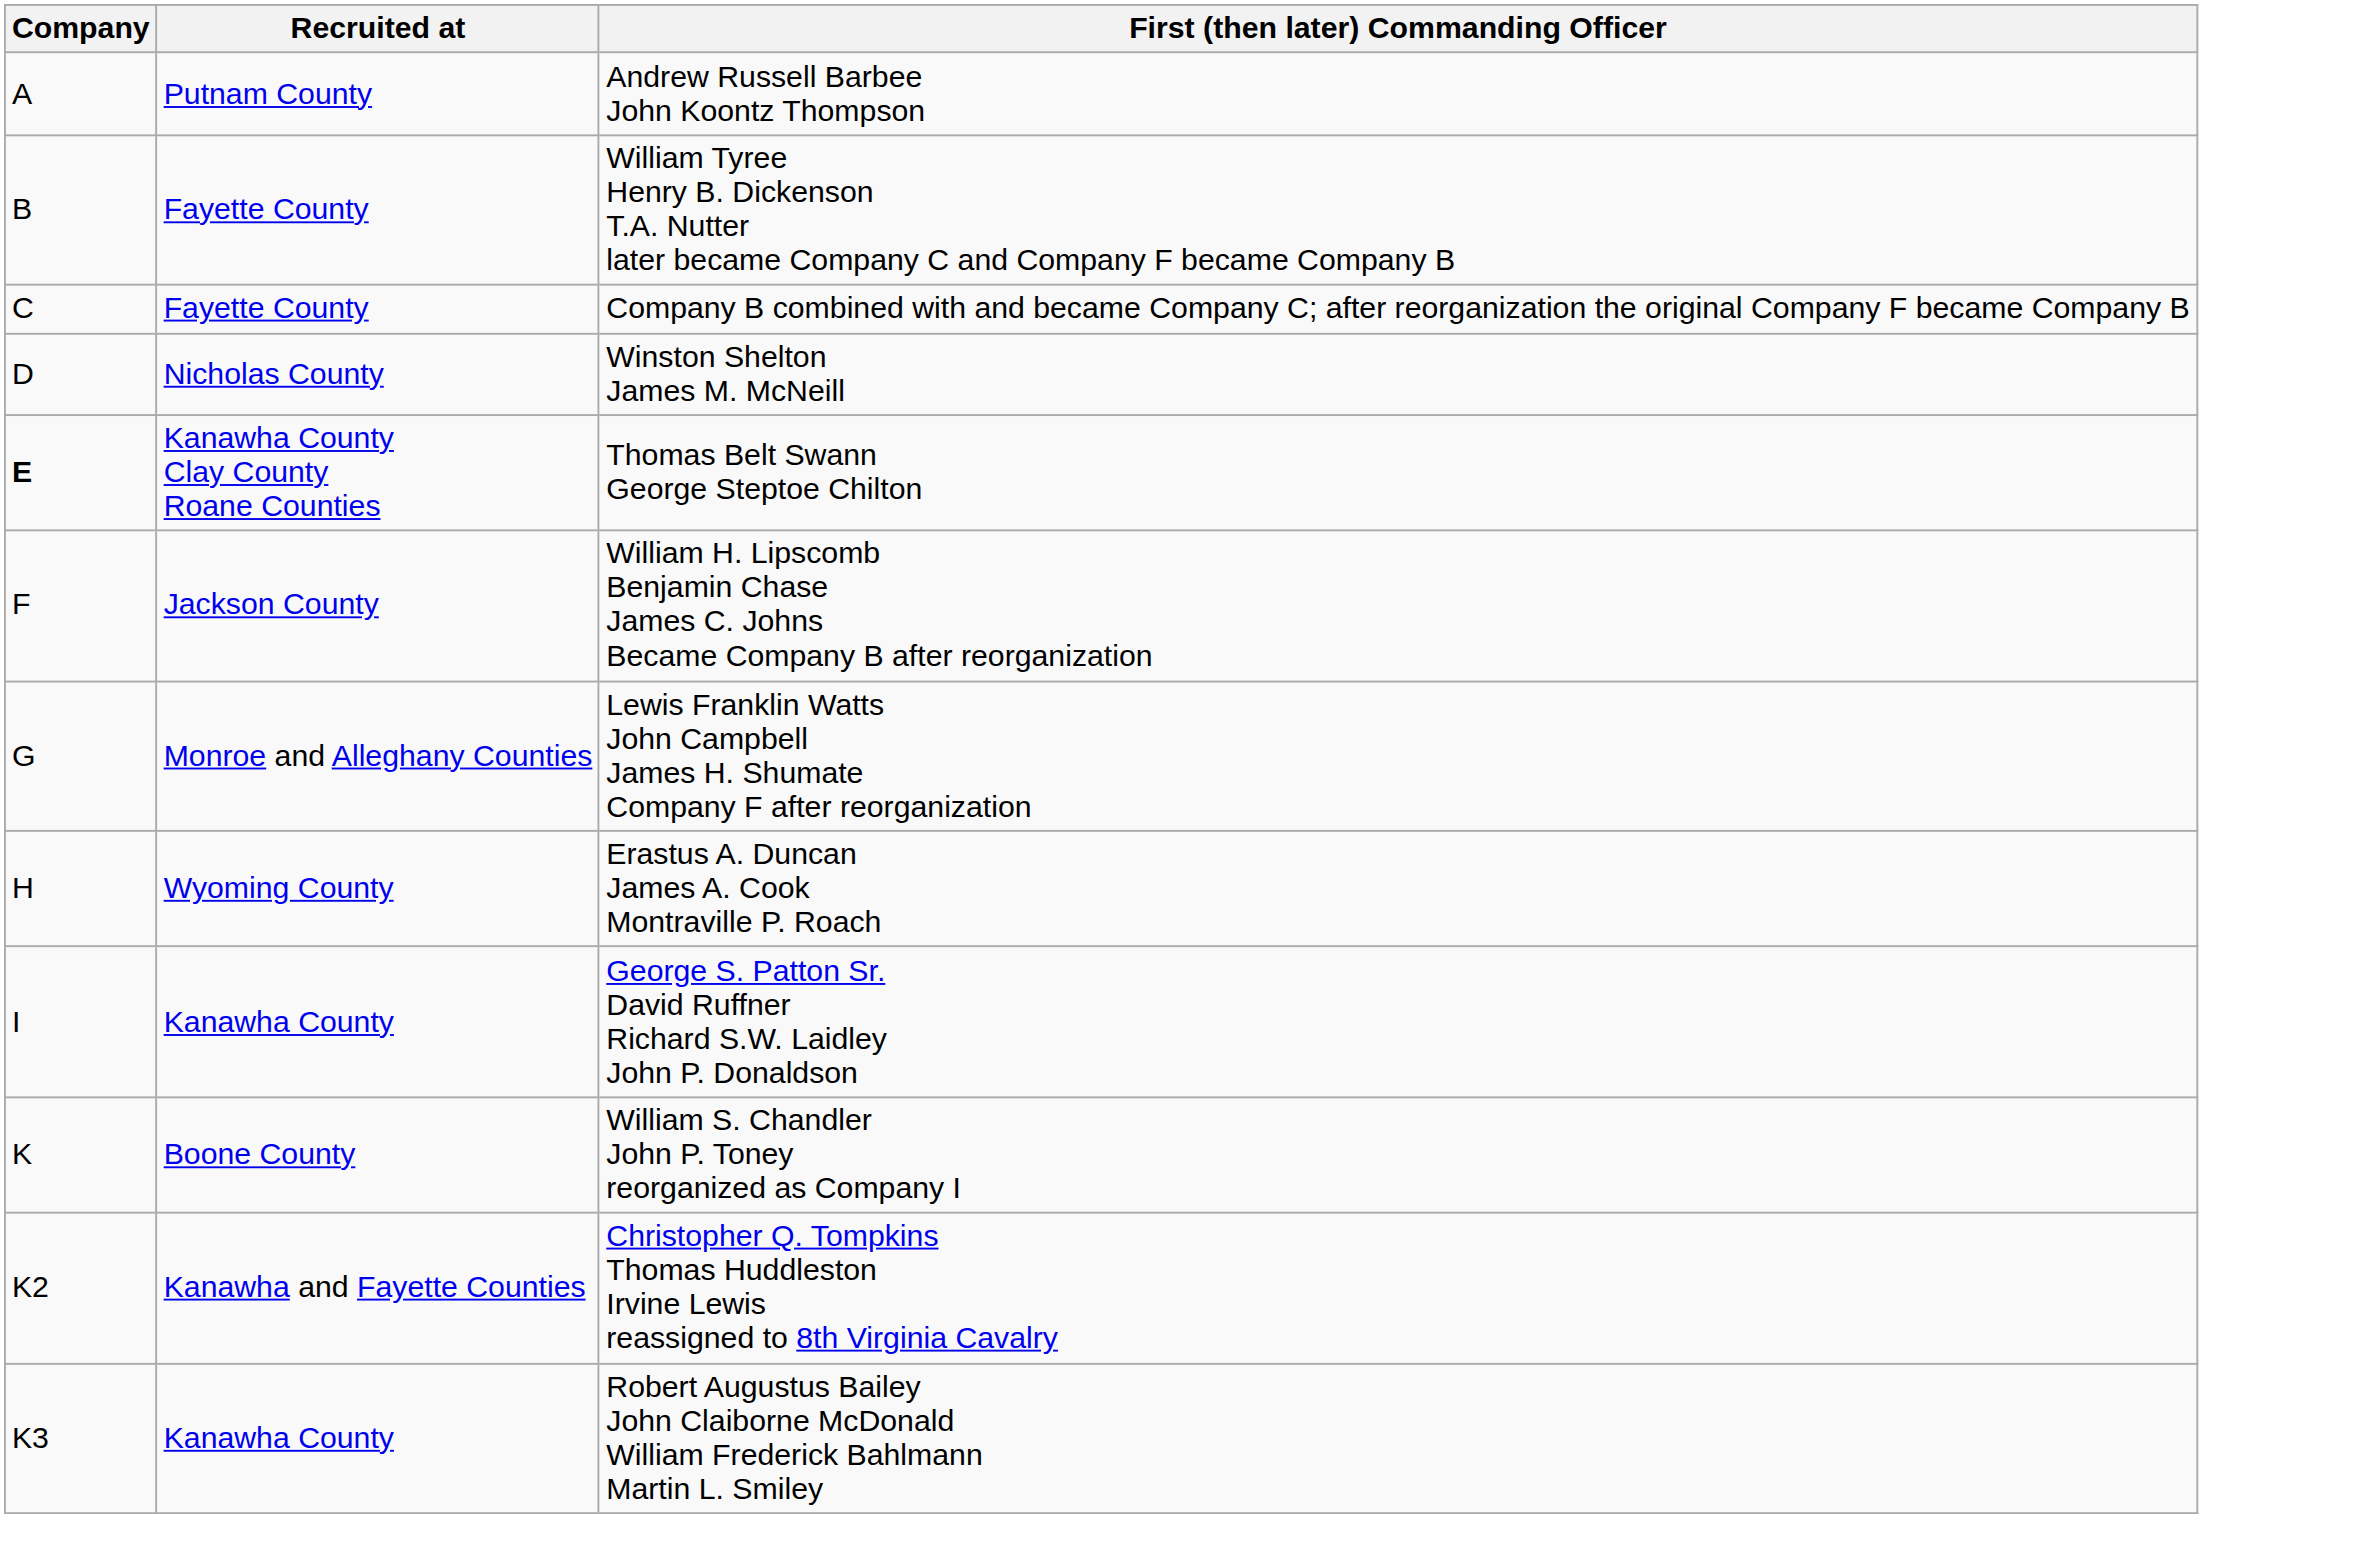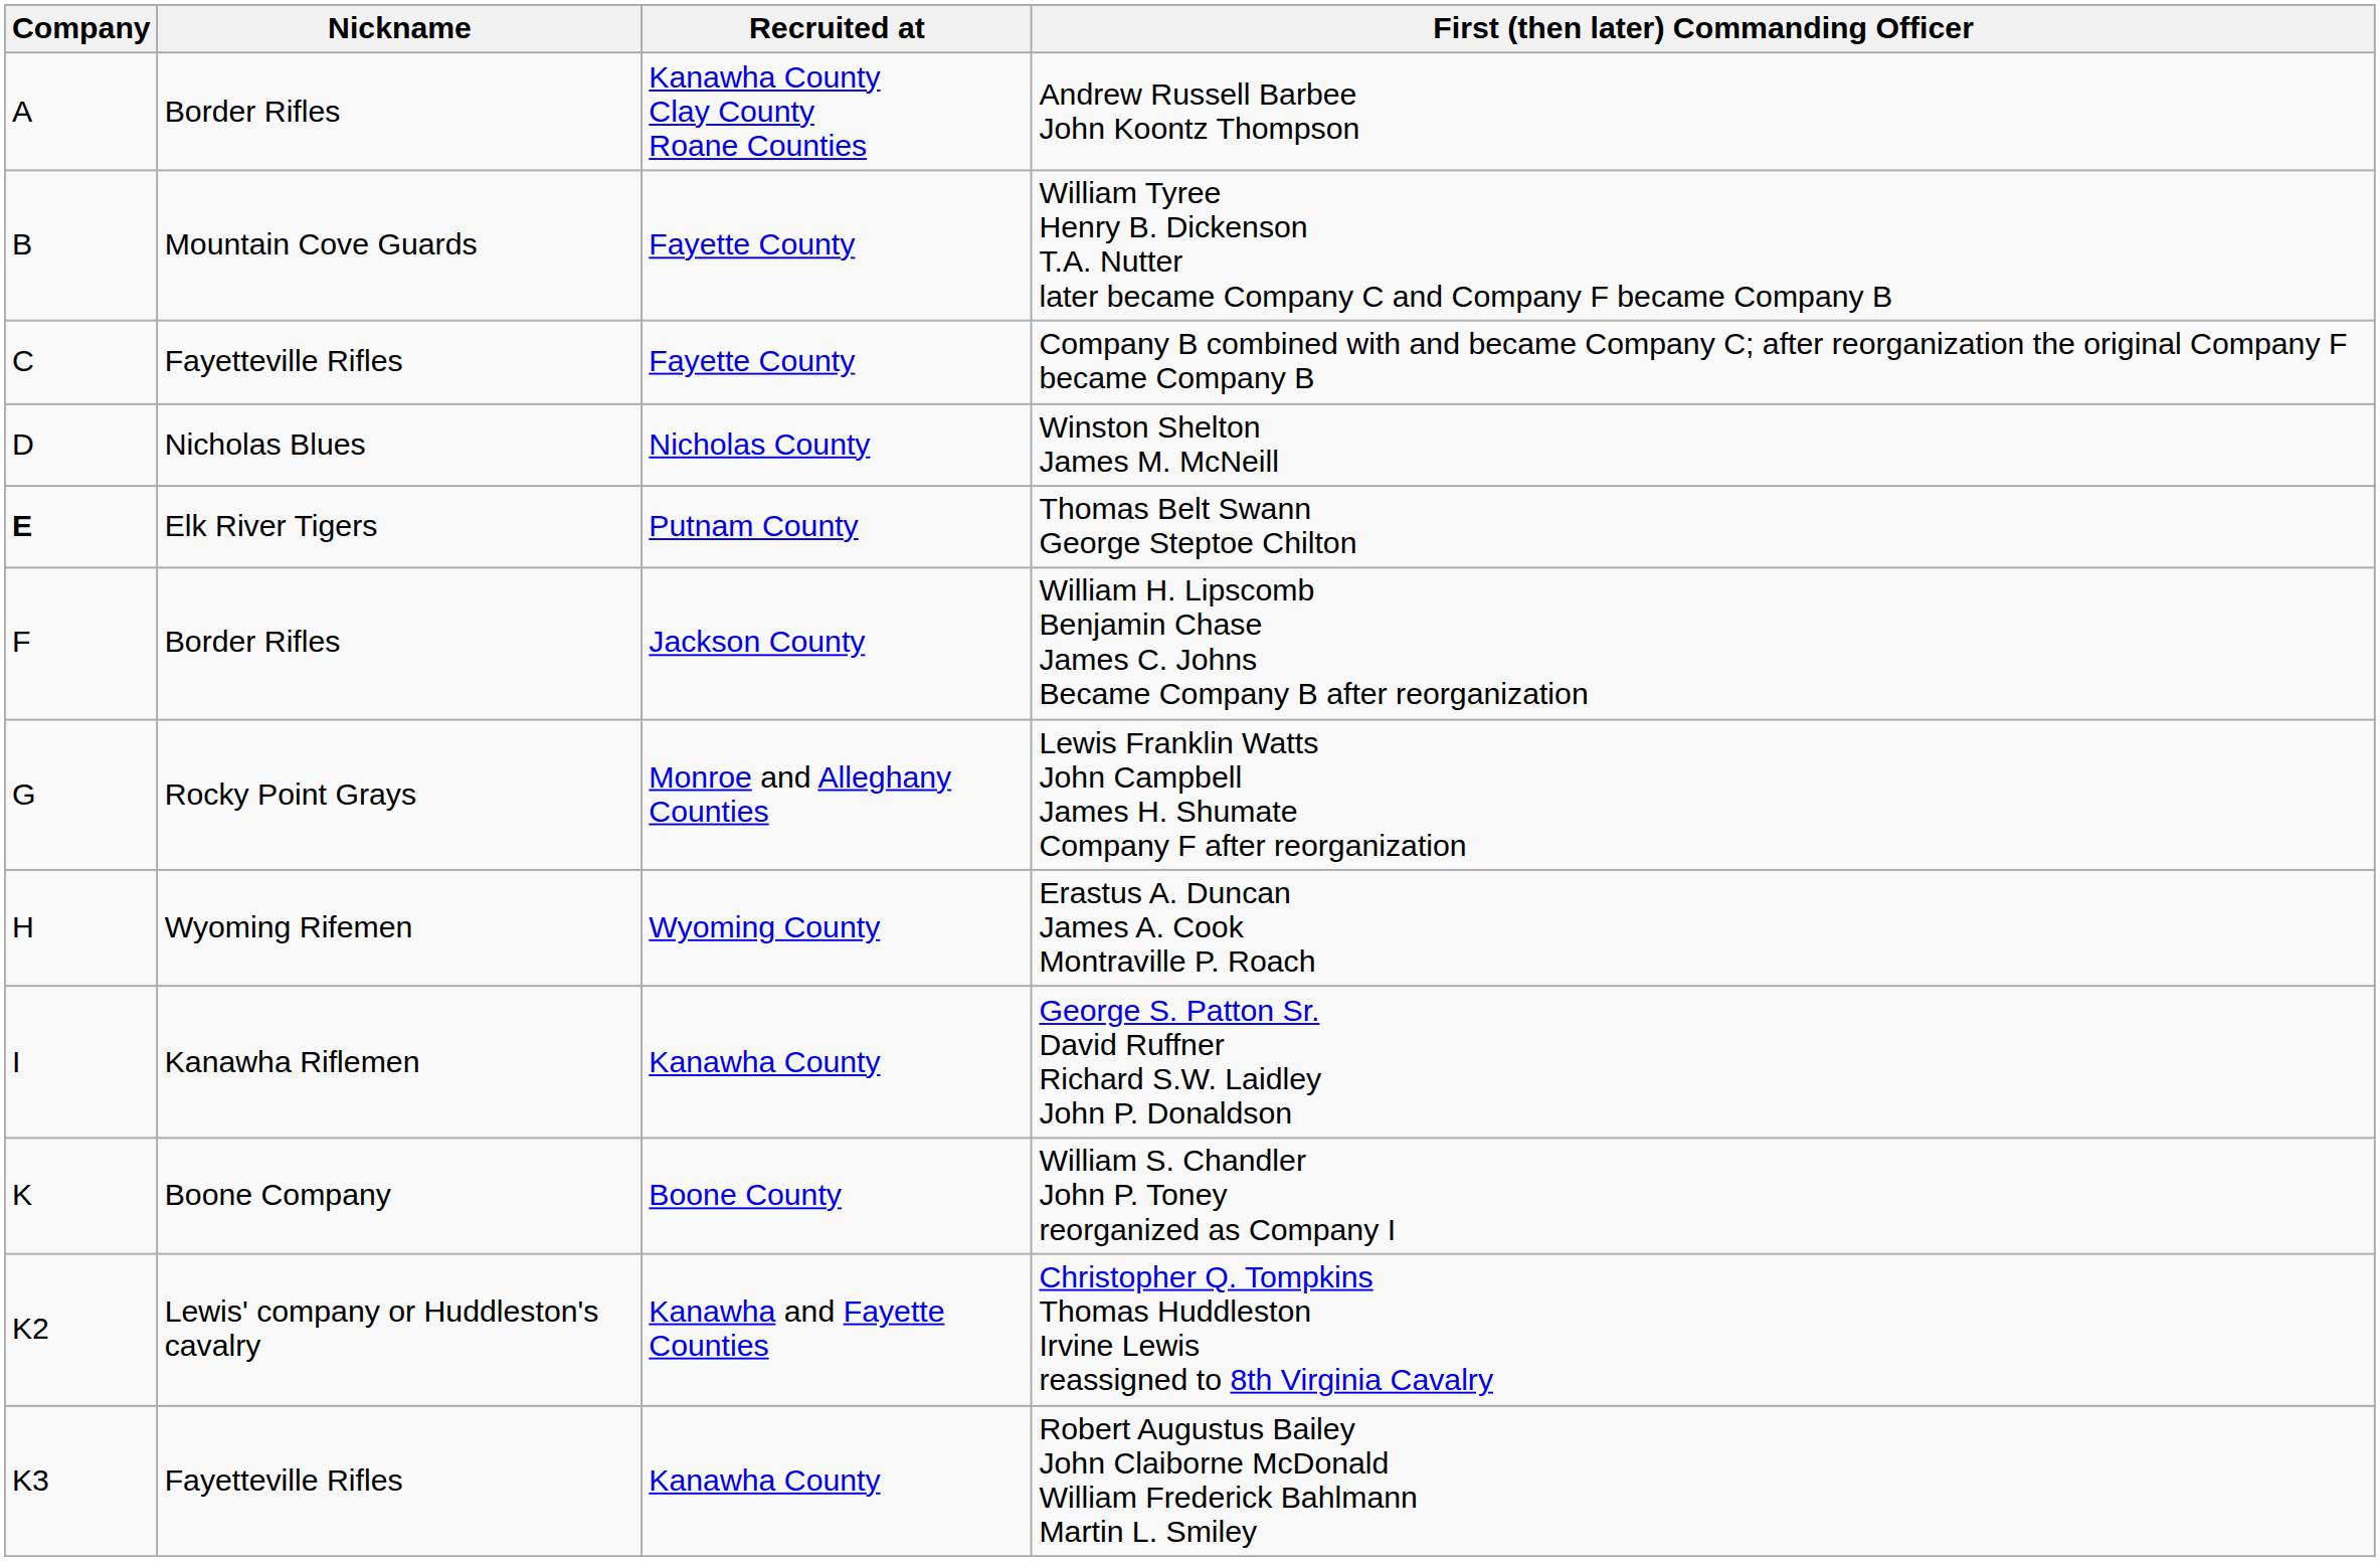+ column: Nickname | Border Rifles | Mountain Cove Guards | Fayetteville Rifles | Nicholas Blues | Elk River Tigers | Border Rifles | Rocky Point Grays | Wyoming Rifemen | Kanawha Riflemen | Boone Company | Lewis' company or Huddleston's cavalry | Fayetteville Rifles
Andrew Russell Barbee John Koontz Thompson | Recruited at: Putnam County -> Kanawha County Clay County Roane Counties
Thomas Belt Swann George Steptoe Chilton | Recruited at: Kanawha County Clay County Roane Counties -> Putnam County
